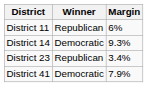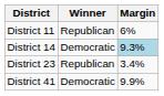District 14 | Margin: no background -> lightblue background
District 41 | Margin: 7.9% -> 9.9%
